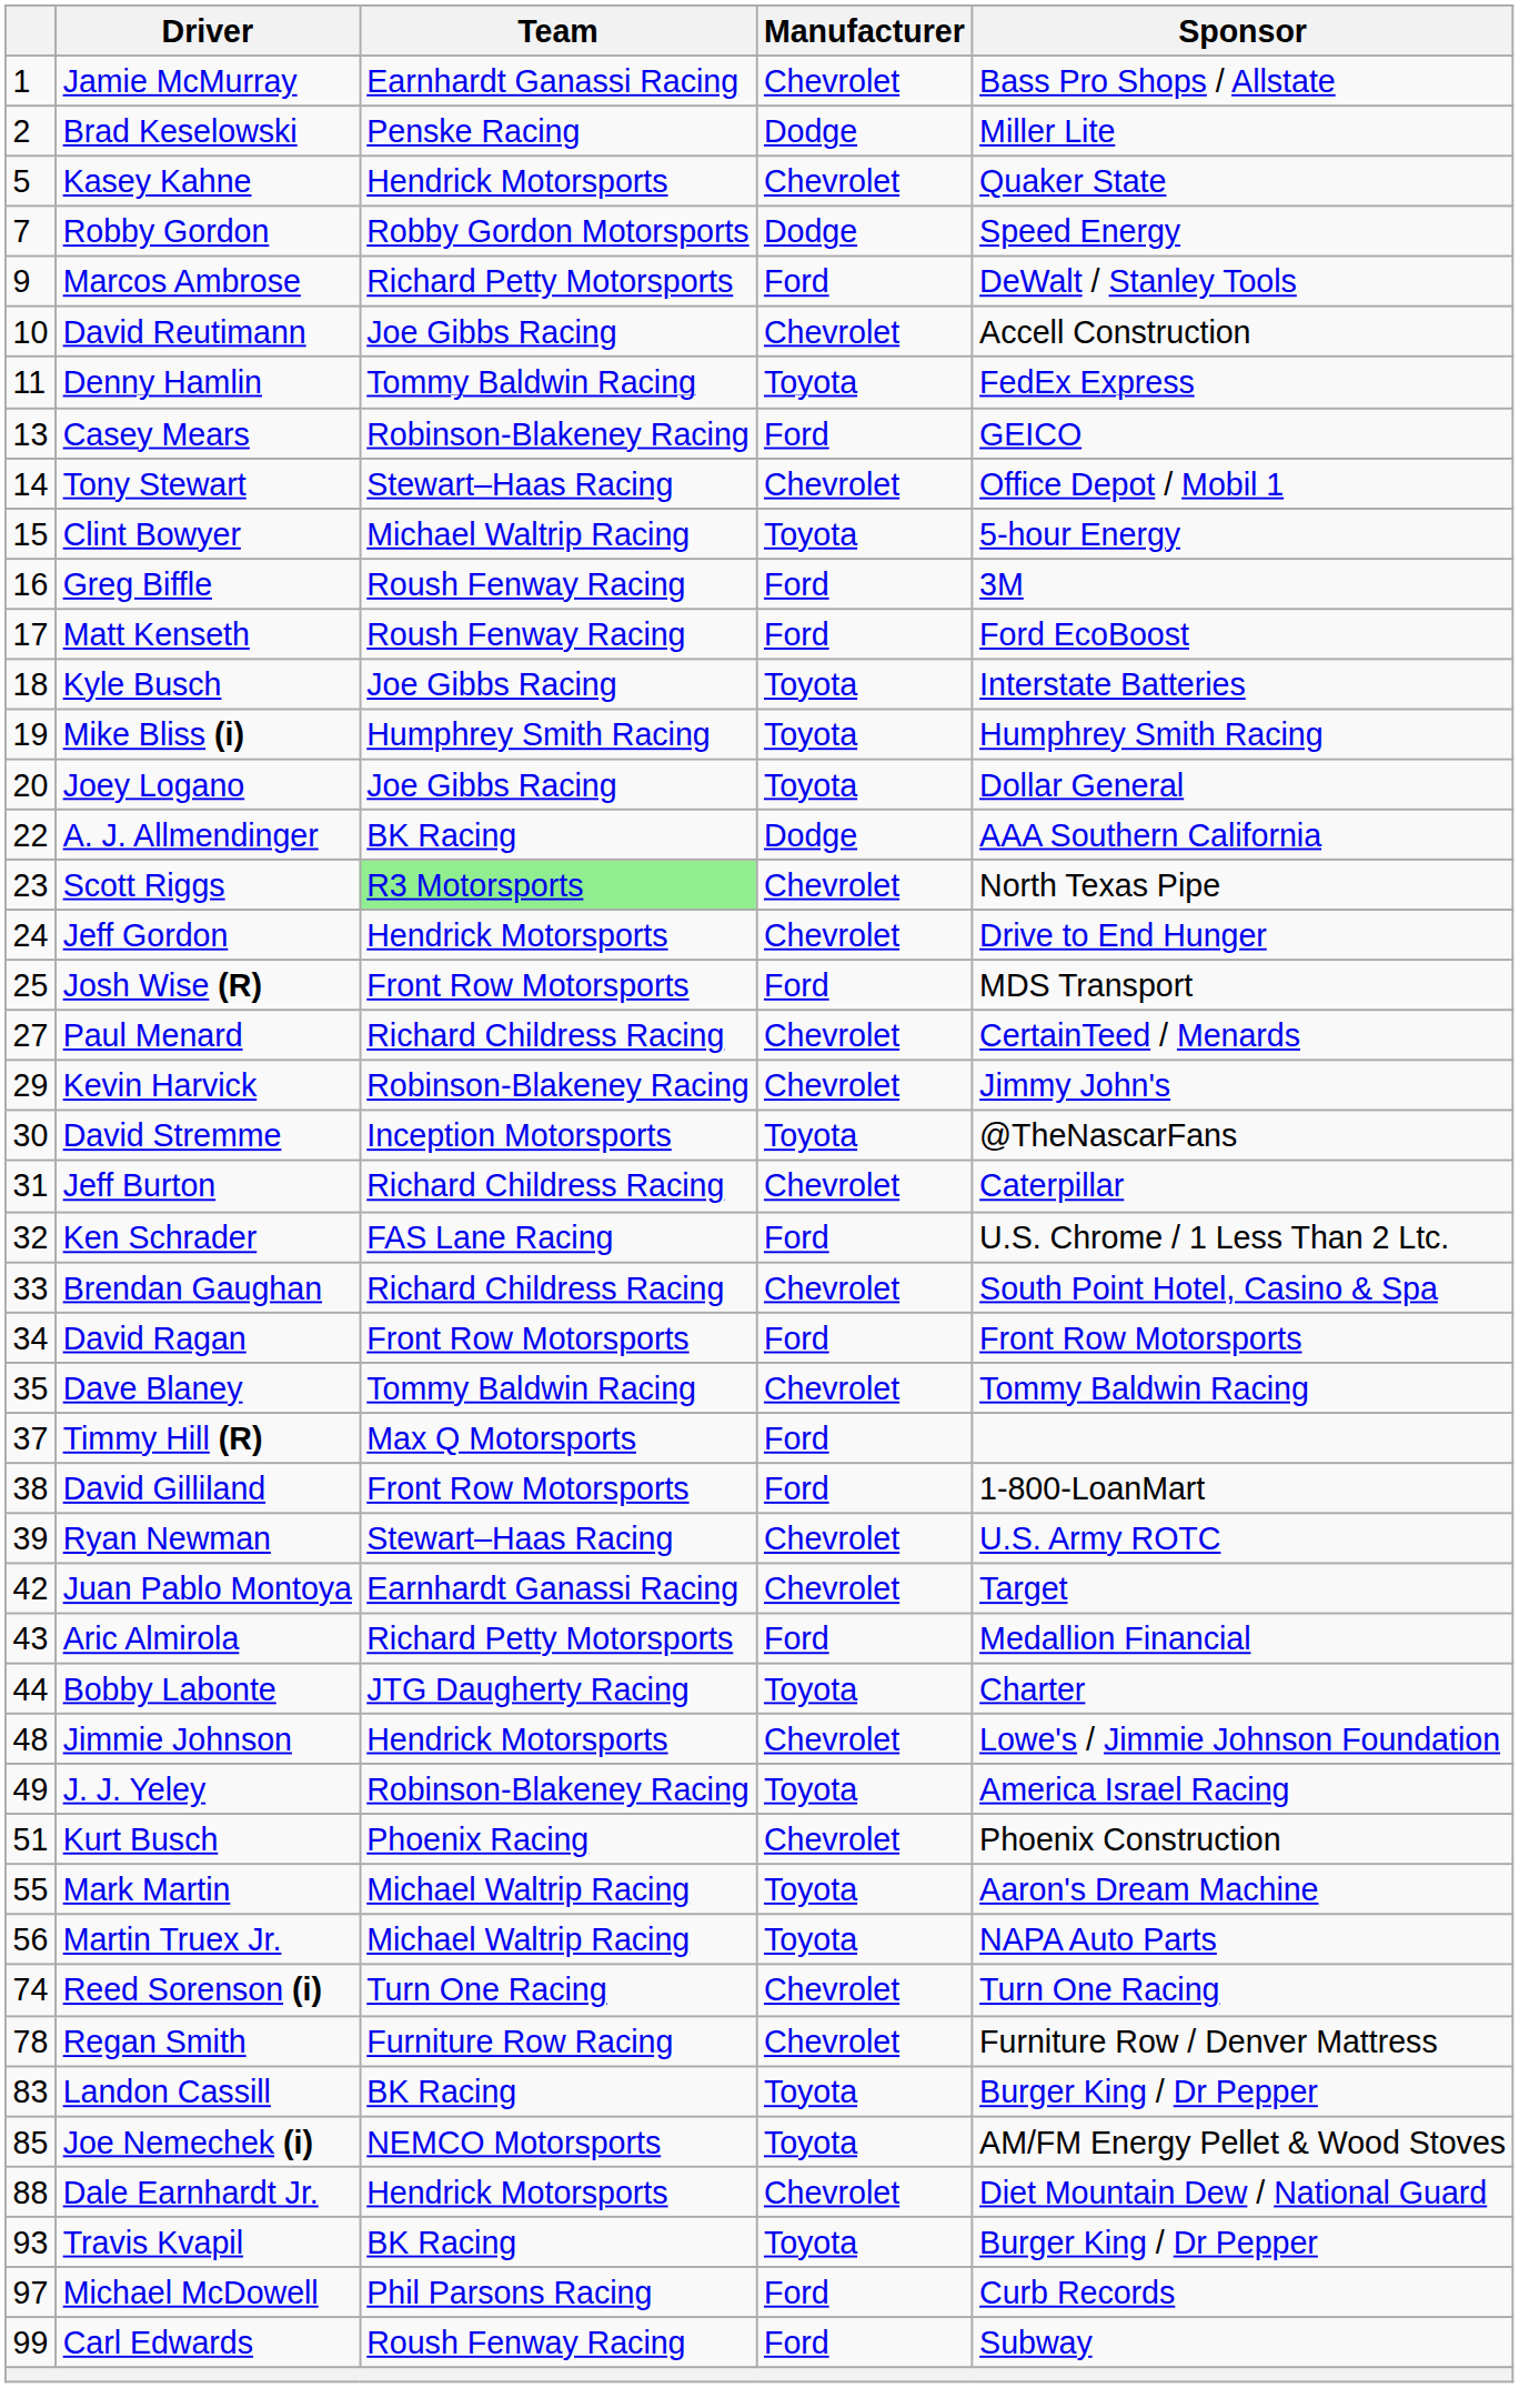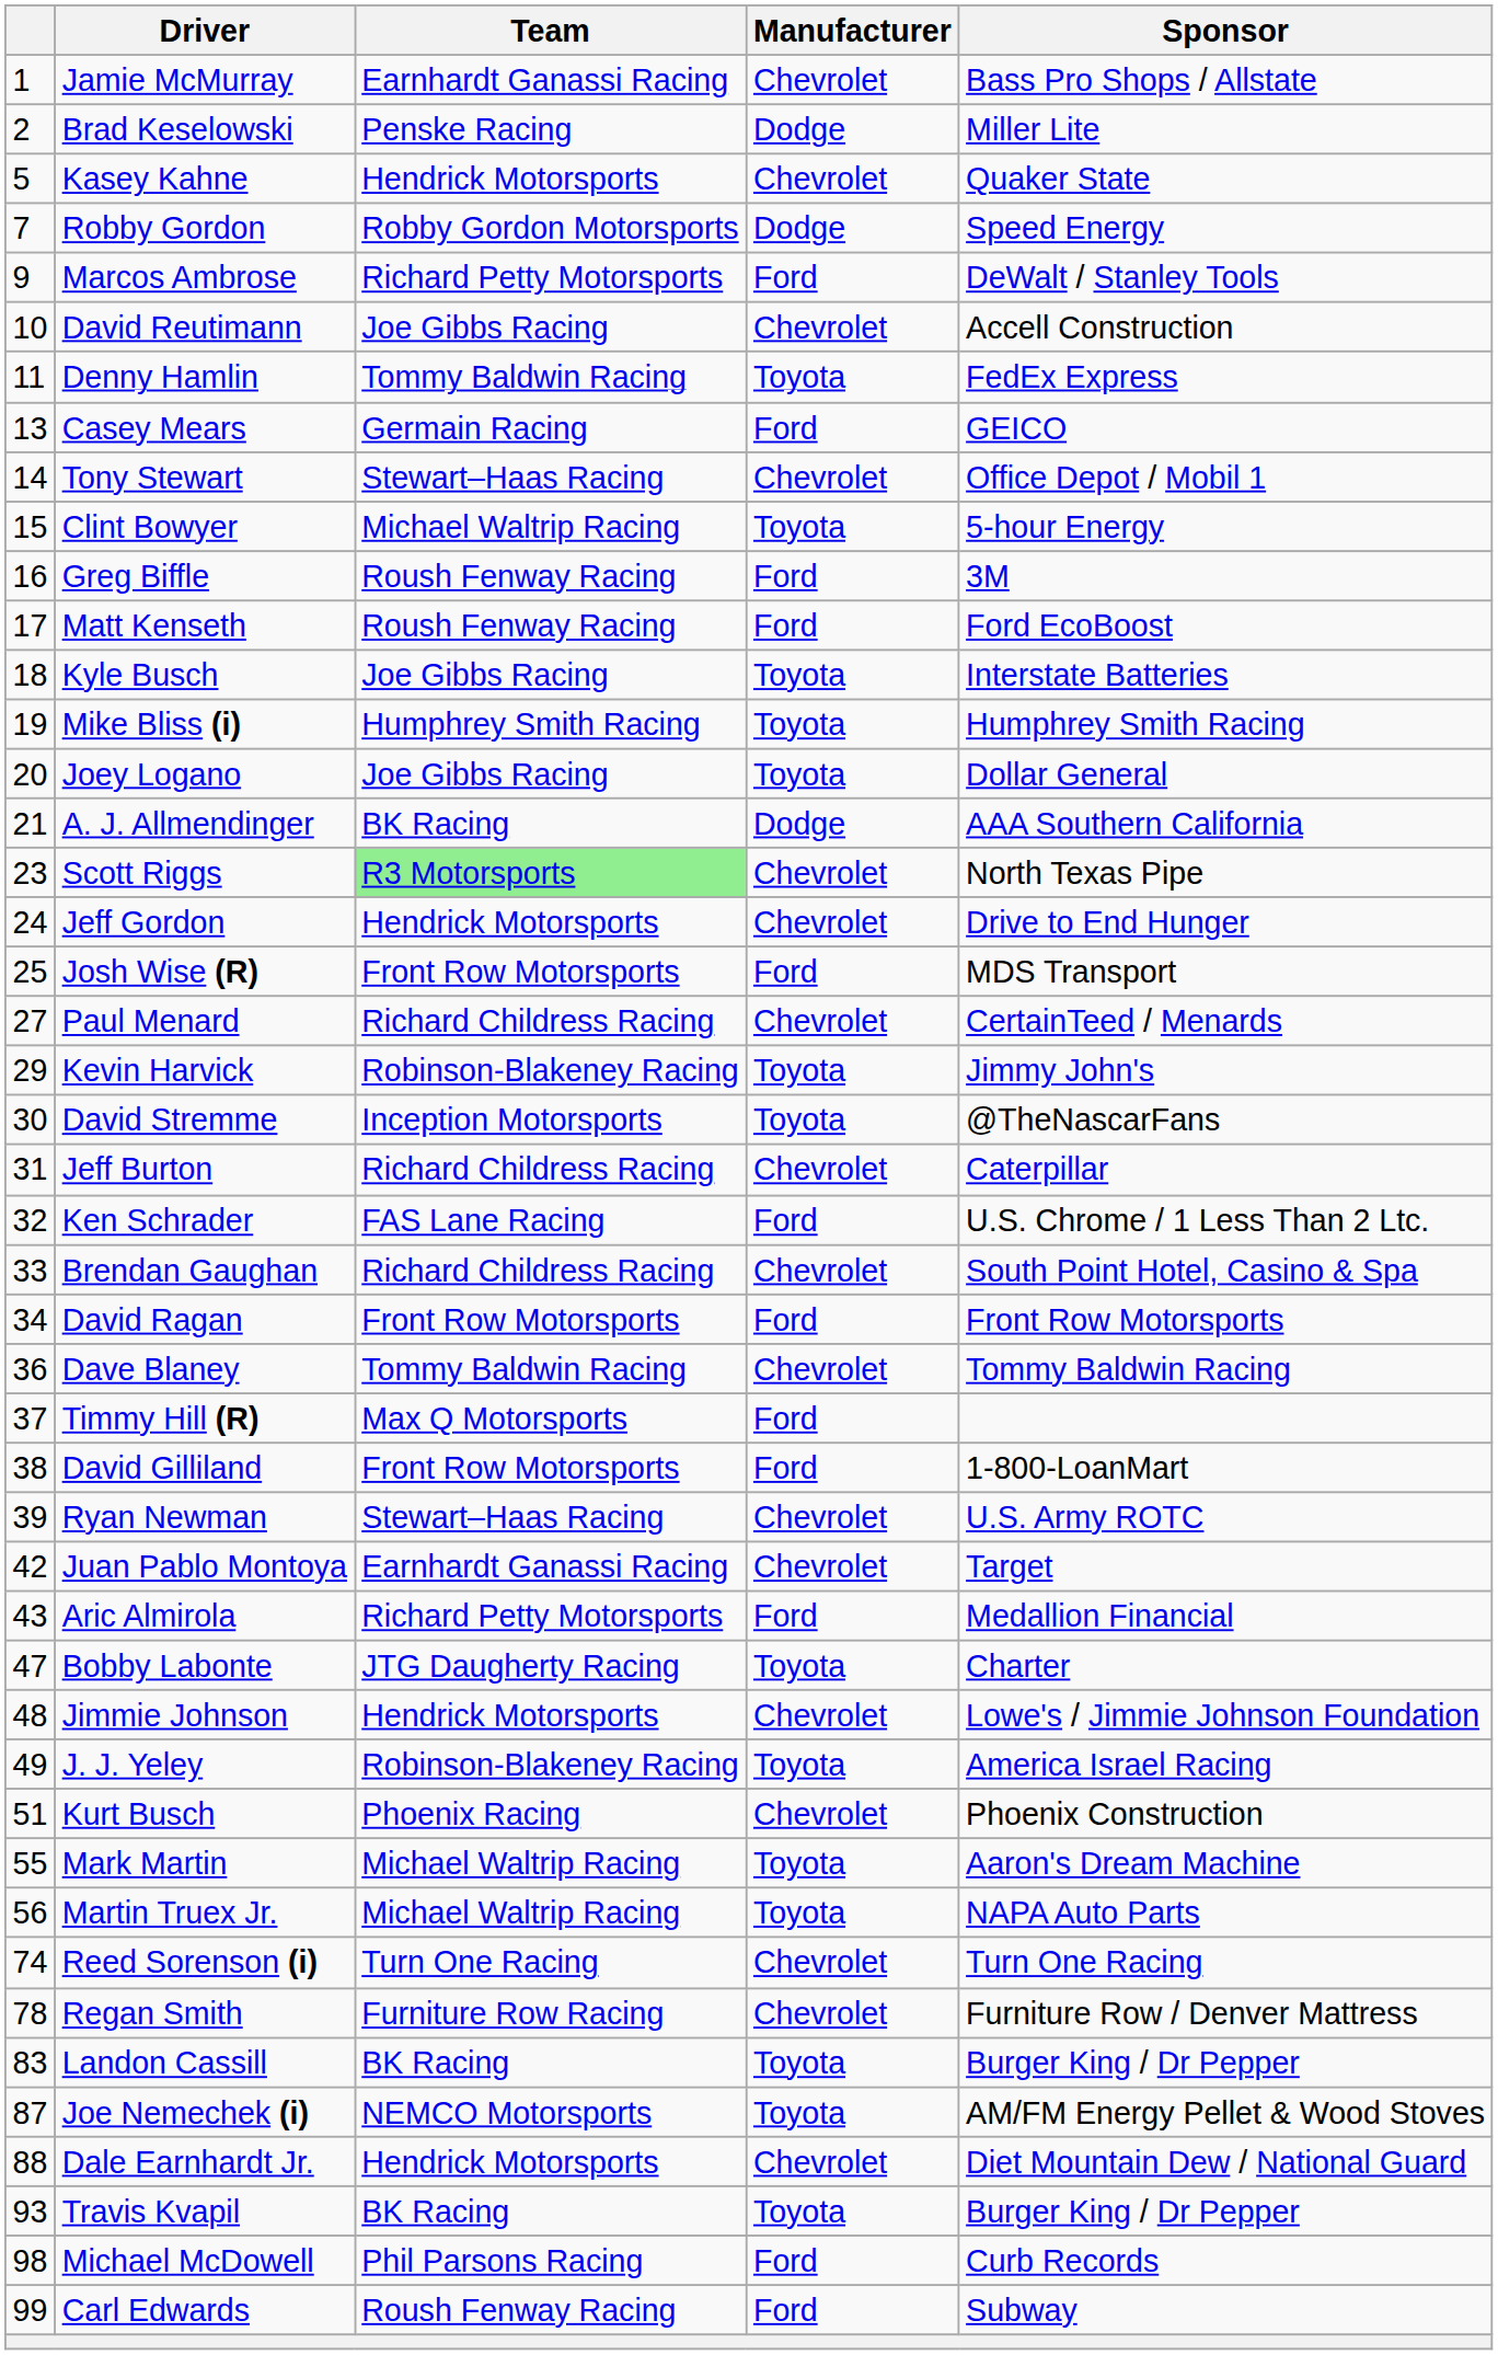Casey Mears | Team: Robinson-Blakeney Racing -> Germain Racing
A. J. Allmendinger | column 1: 22 -> 21
Kevin Harvick | Manufacturer: Chevrolet -> Toyota
Dave Blaney | column 1: 35 -> 36
Bobby Labonte | column 1: 44 -> 47
Joe Nemechek (i) | column 1: 85 -> 87
Michael McDowell | column 1: 97 -> 98
